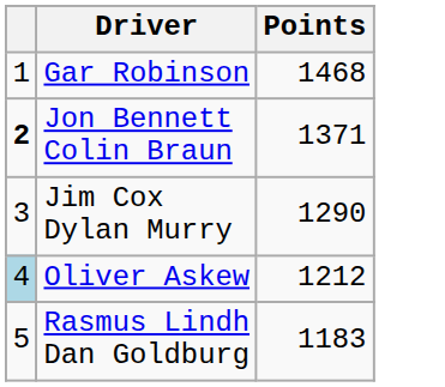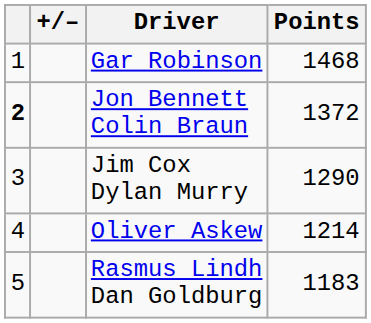+ column: +/–
Jon Bennett Colin Braun | Points: 1371 -> 1372
Oliver Askew | column 1: lightblue background -> no background
Oliver Askew | Points: 1212 -> 1214
